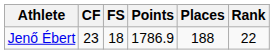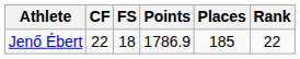Jenő Ébert | CF: 23 -> 22
Jenő Ébert | Places: 188 -> 185
